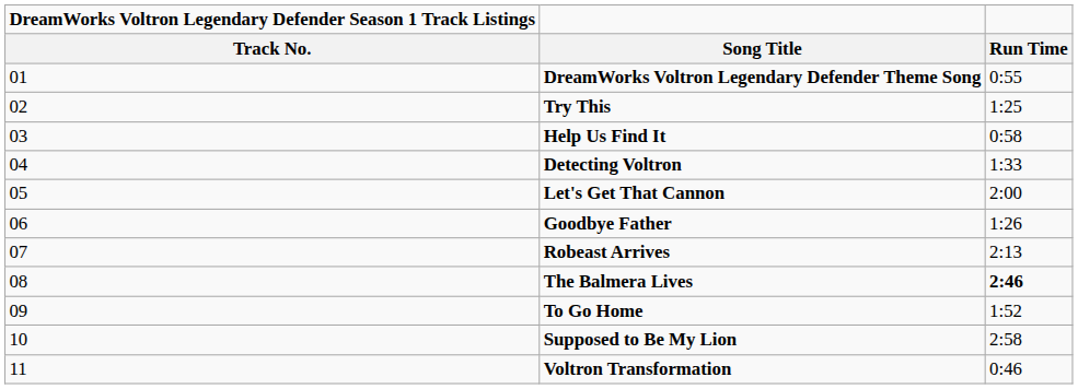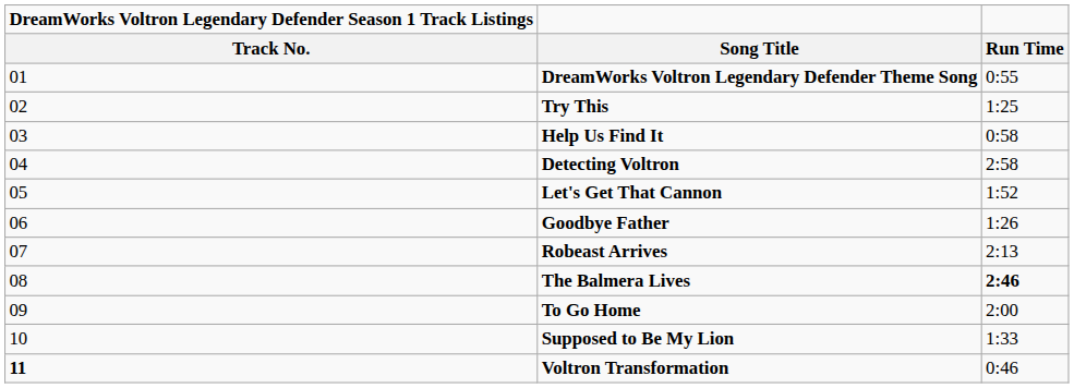Detecting Voltron | Run Time: 1:33 -> 2:58
Let's Get That Cannon | Run Time: 2:00 -> 1:52
To Go Home | Run Time: 1:52 -> 2:00
Supposed to Be My Lion | Run Time: 2:58 -> 1:33
Voltron Transformation | column 1: normal -> bold
